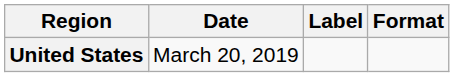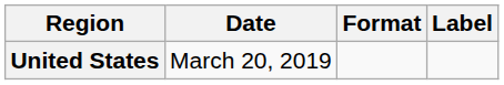columns swapped: Format <-> Label
